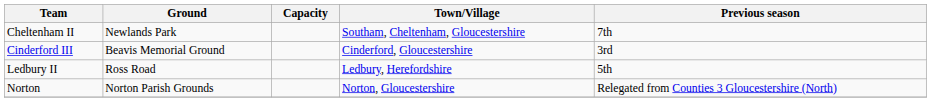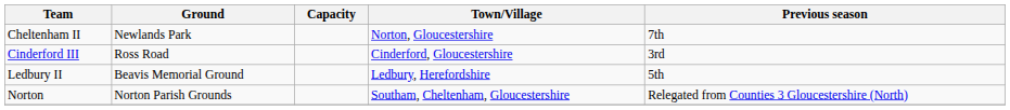Cheltenham II | Town/Village: Southam, Cheltenham, Gloucestershire -> Norton, Gloucestershire
Cinderford III | Ground: Beavis Memorial Ground -> Ross Road
Ledbury II | Ground: Ross Road -> Beavis Memorial Ground
Norton | Town/Village: Norton, Gloucestershire -> Southam, Cheltenham, Gloucestershire
